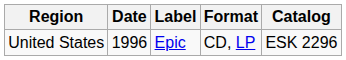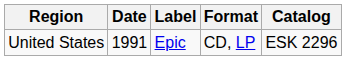United States | Date: 1996 -> 1991
